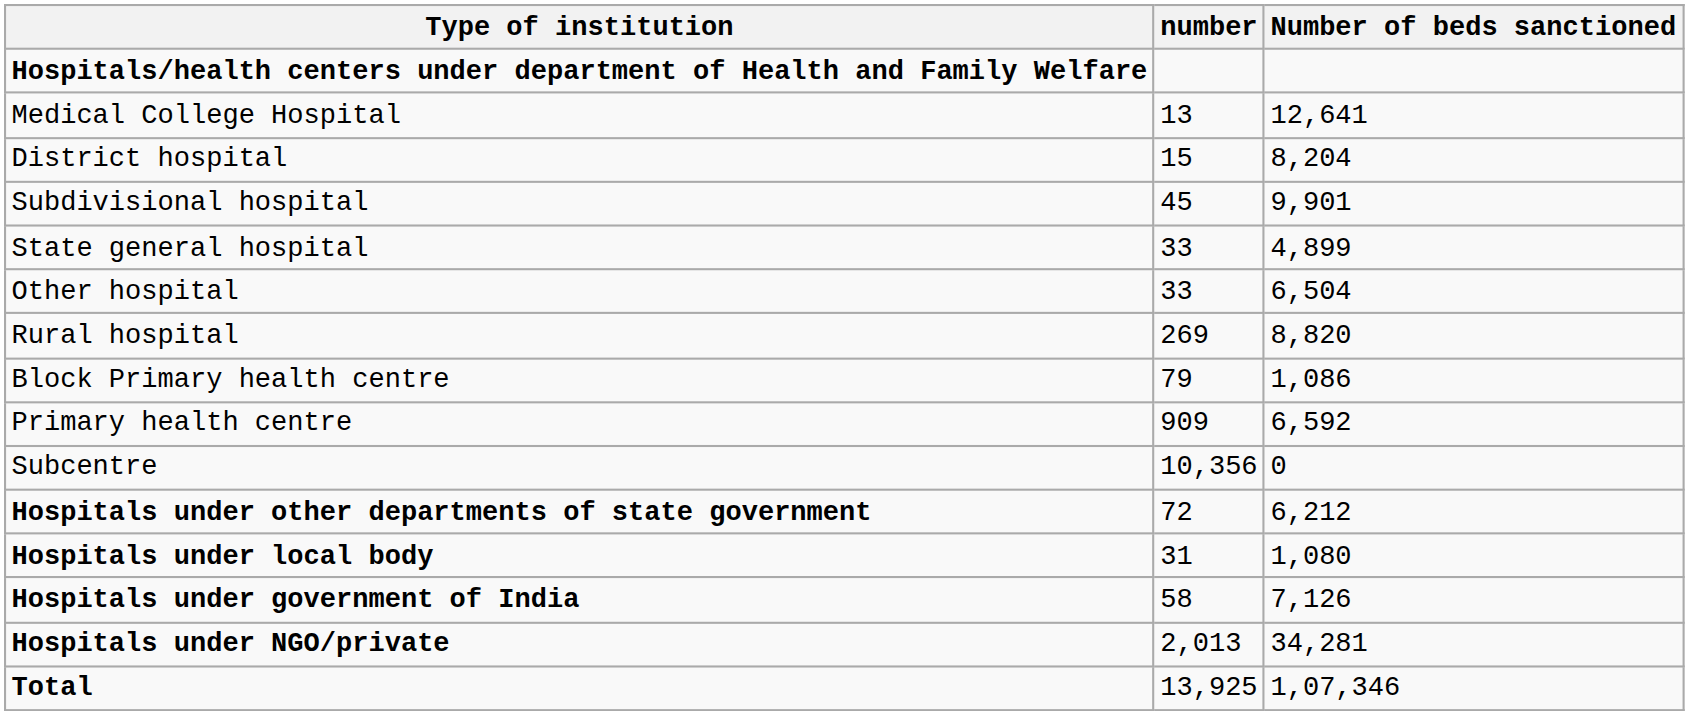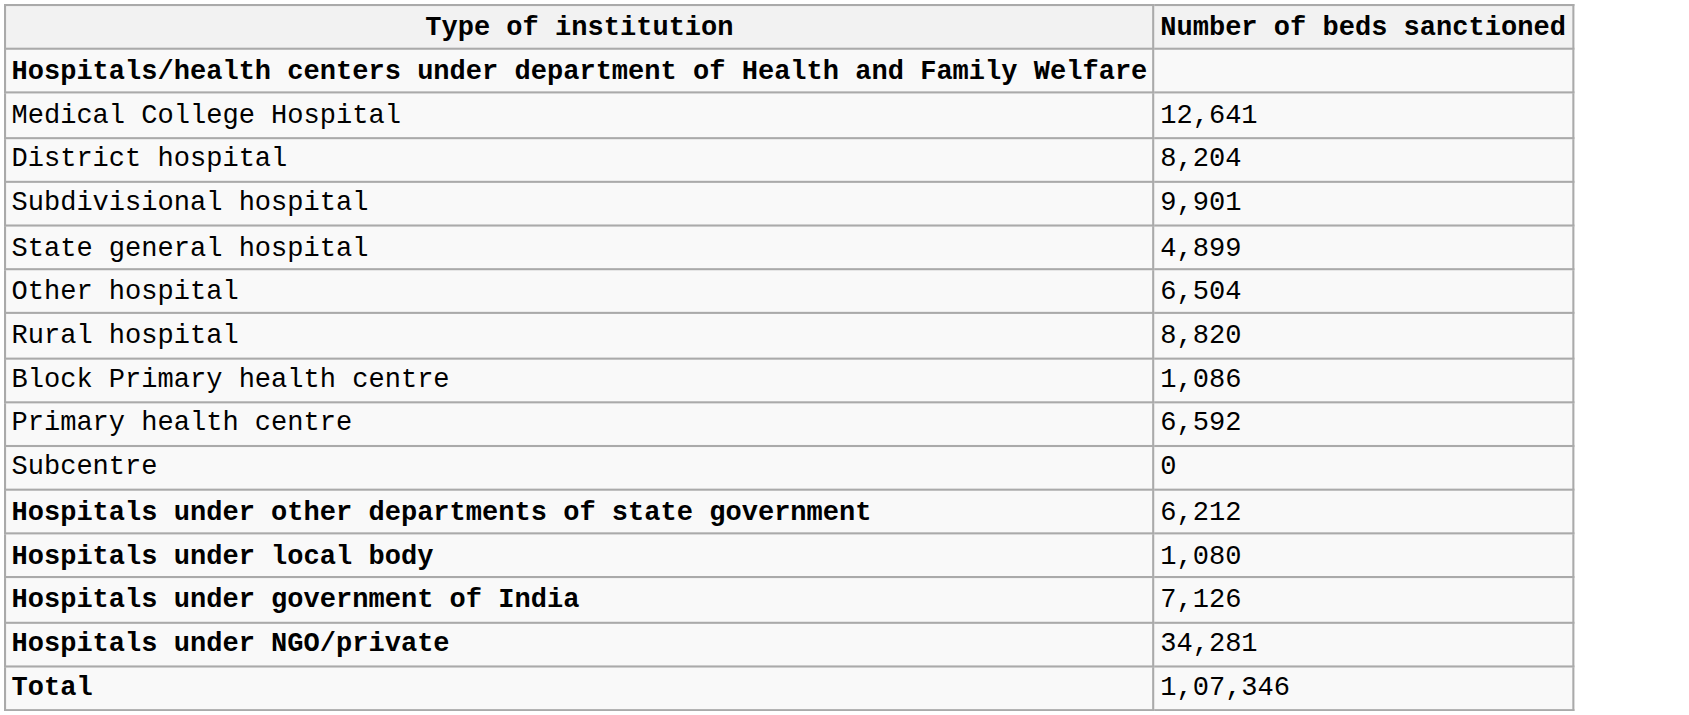- column: number | 13 | 15 | 45 | 33 | 33 | 269 | 79 | 909 | 10,356 | 72 | 31 | 58 | 2,013 | 13,925
